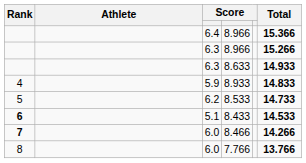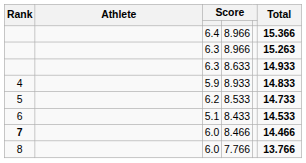6.3 / 8.966 | Total: 15.266 -> 15.263
8.433 | Rank: bold -> normal
8.466 | Total: 14.266 -> 14.466
